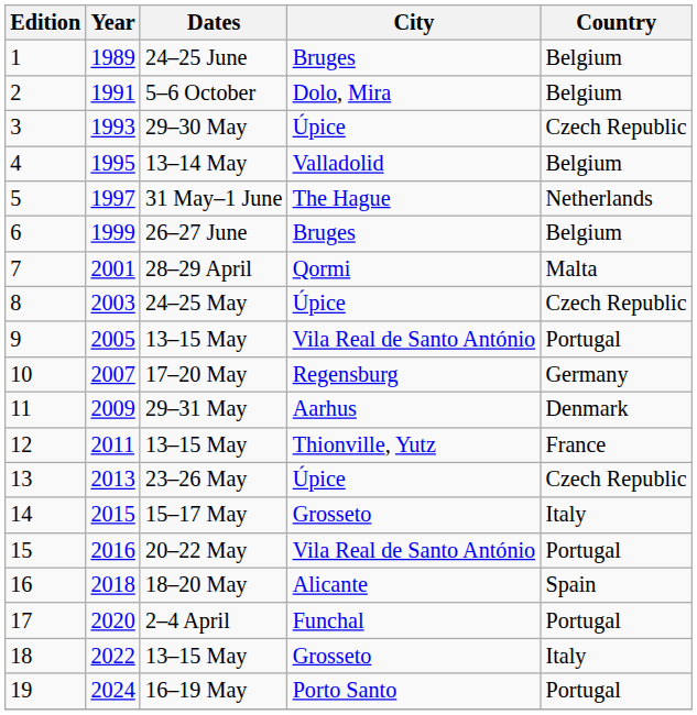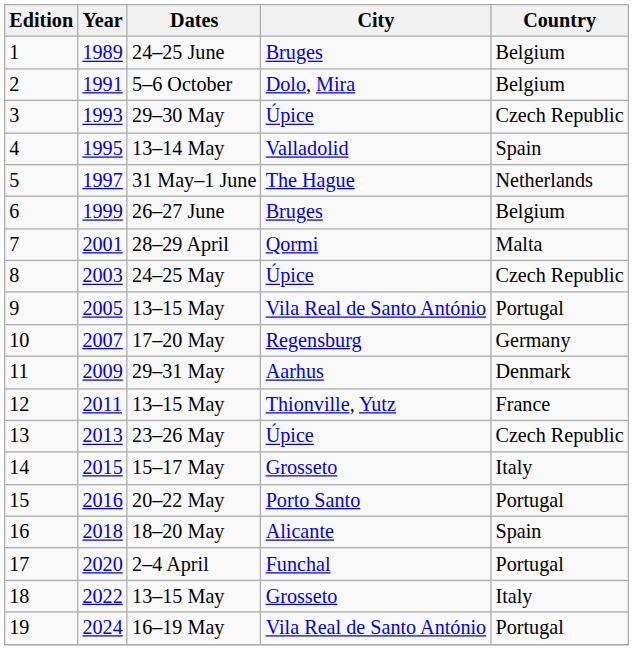4 | Country: Belgium -> Spain
15 | City: Vila Real de Santo António -> Porto Santo
19 | City: Porto Santo -> Vila Real de Santo António
